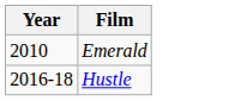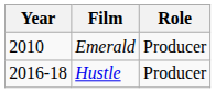+ column: Role | Producer | Producer
